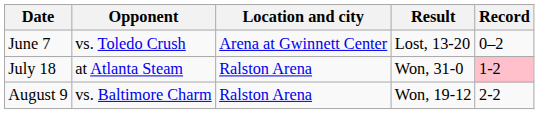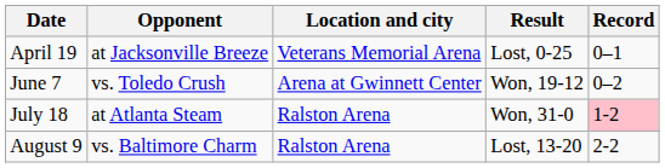+ row: April 19 | at Jacksonville Breeze | Veterans Memorial Arena | Lost, 0-25 | 0–1
June 7 | Result: Lost, 13-20 -> Won, 19-12
August 9 | Result: Won, 19-12 -> Lost, 13-20
